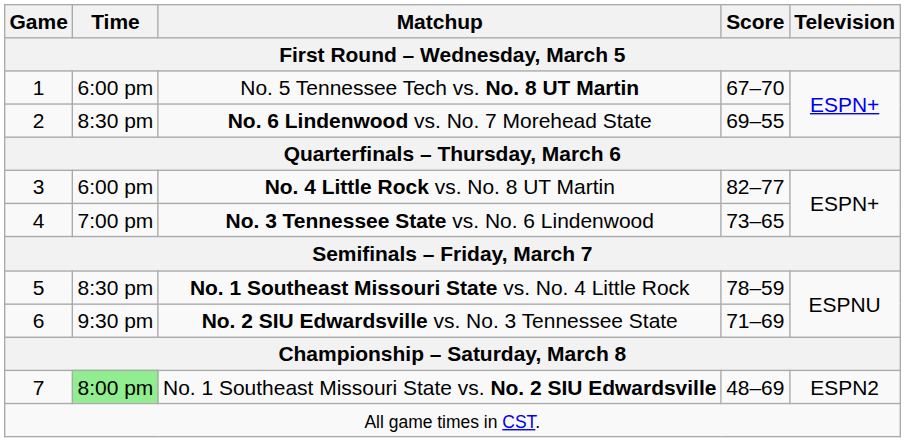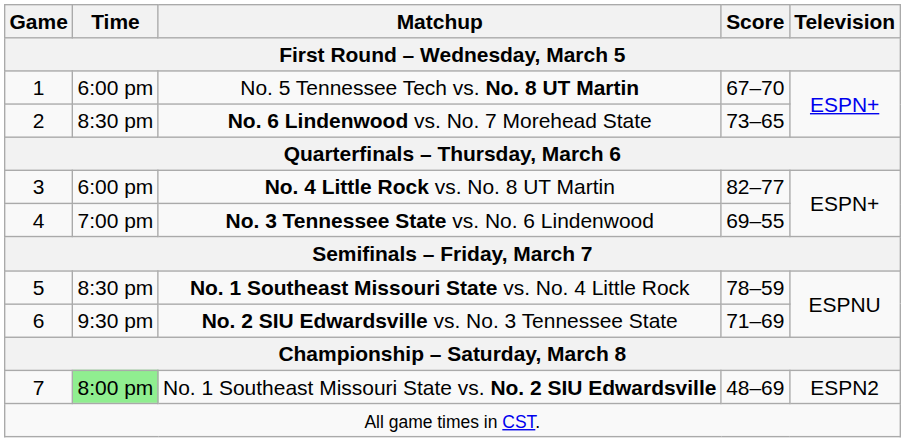No. 6 Lindenwood vs. No. 7 Morehead State | Score: 69–55 -> 73–65
No. 3 Tennessee State vs. No. 6 Lindenwood | Score: 73–65 -> 69–55
